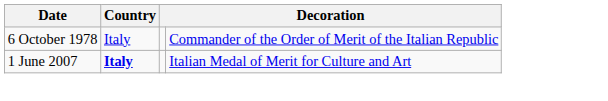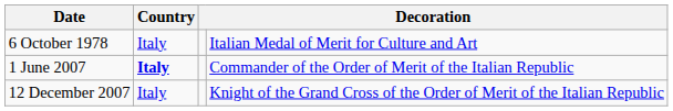6 October 1978 | column 4: Commander of the Order of Merit of the Italian Republic -> Italian Medal of Merit for Culture and Art
1 June 2007 | column 4: Italian Medal of Merit for Culture and Art -> Commander of the Order of Merit of the Italian Republic
+ row: 12 December 2007 | Italy | Knight of the Grand Cross of the Order of Merit of the Italian Republic
